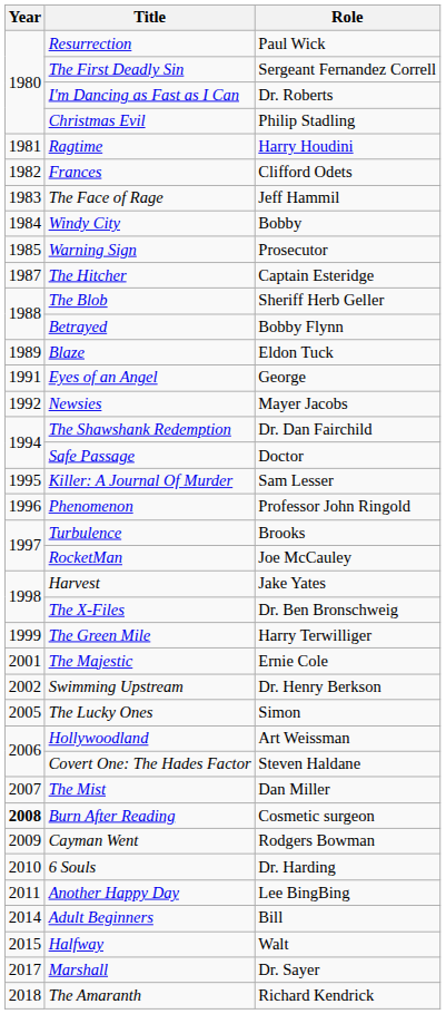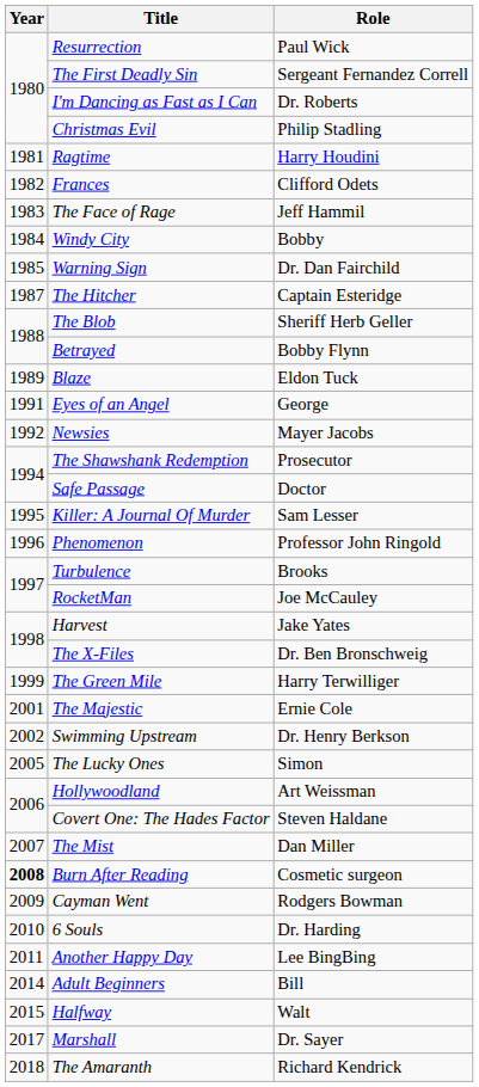Warning Sign | Role: Prosecutor -> Dr. Dan Fairchild
The Shawshank Redemption | Role: Dr. Dan Fairchild -> Prosecutor
